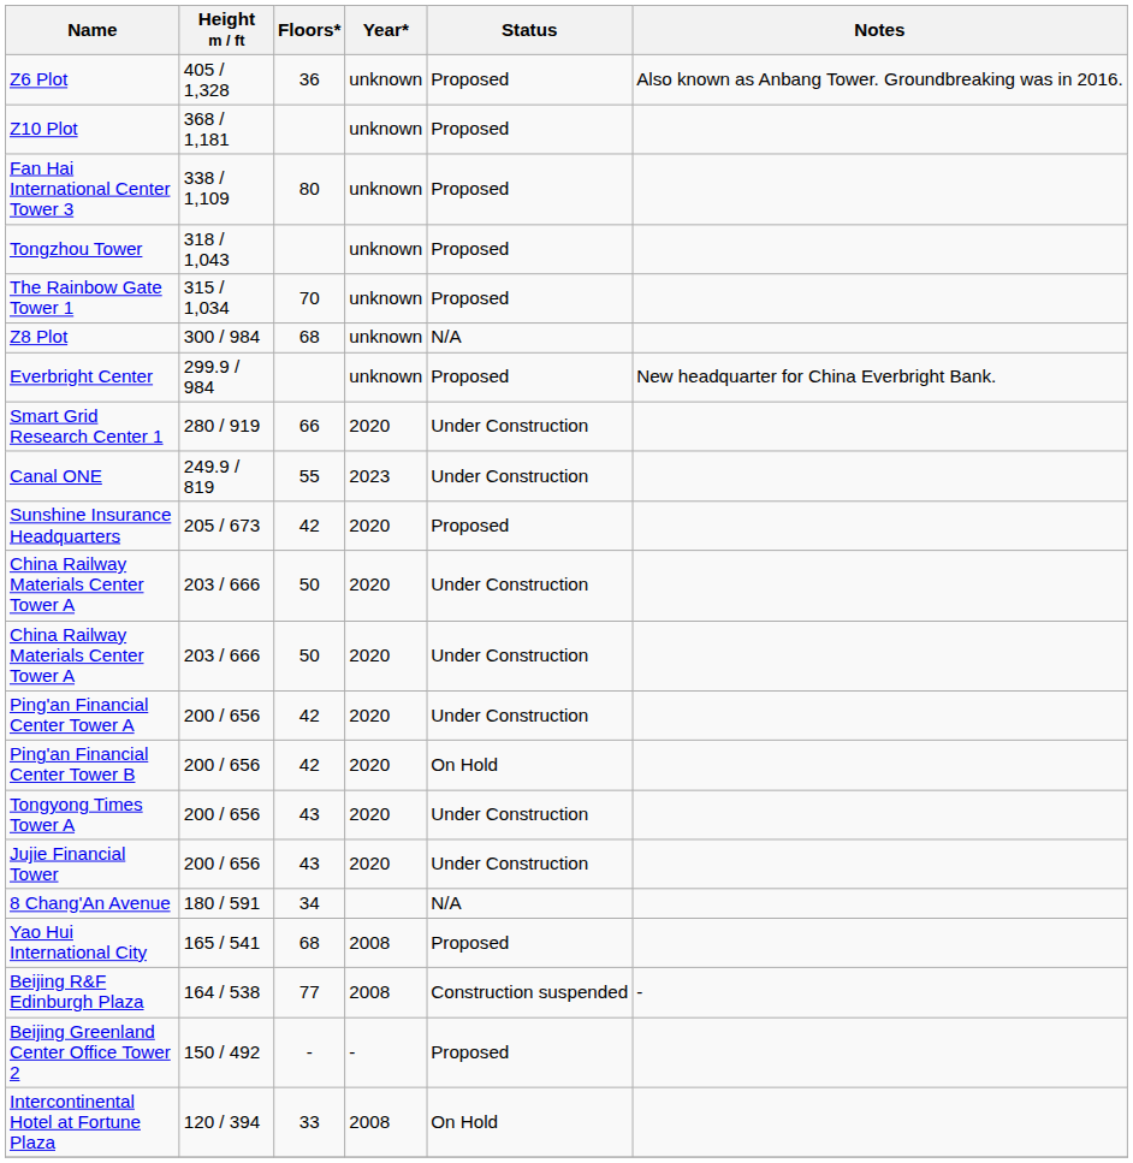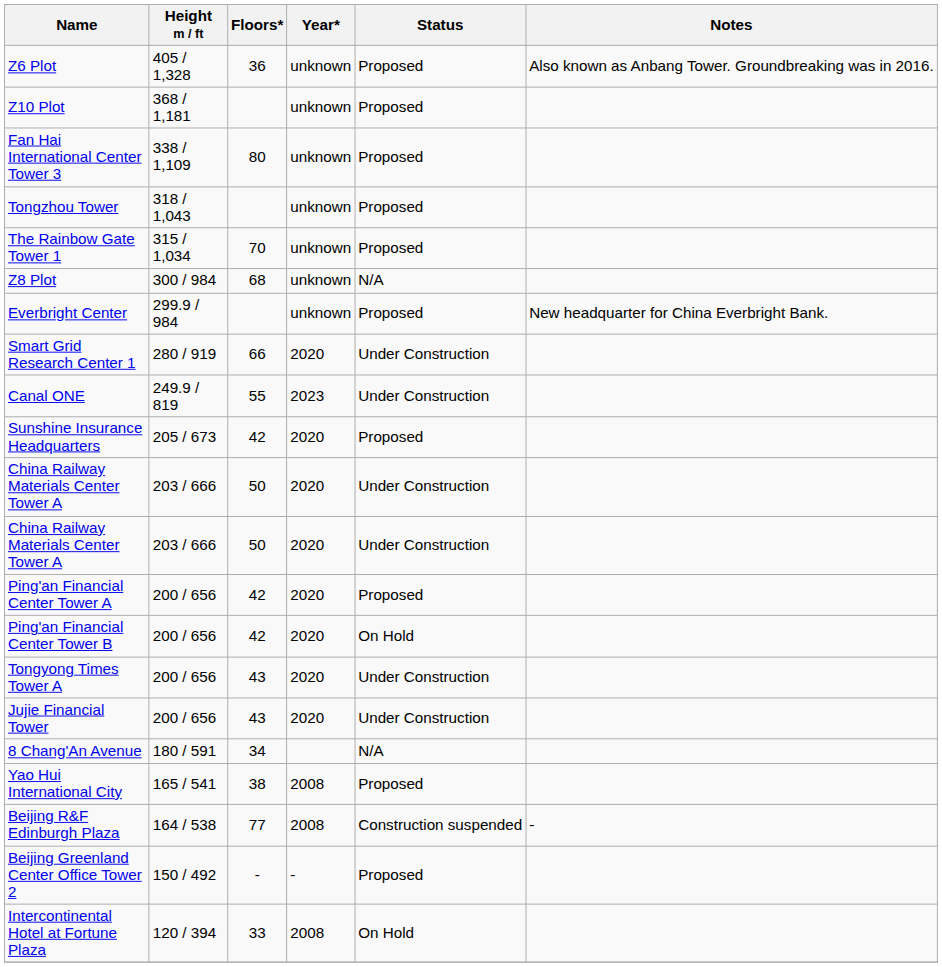Ping'an Financial Center Tower A | Status: Under Construction -> Proposed
Yao Hui International City | Floors*: 68 -> 38
